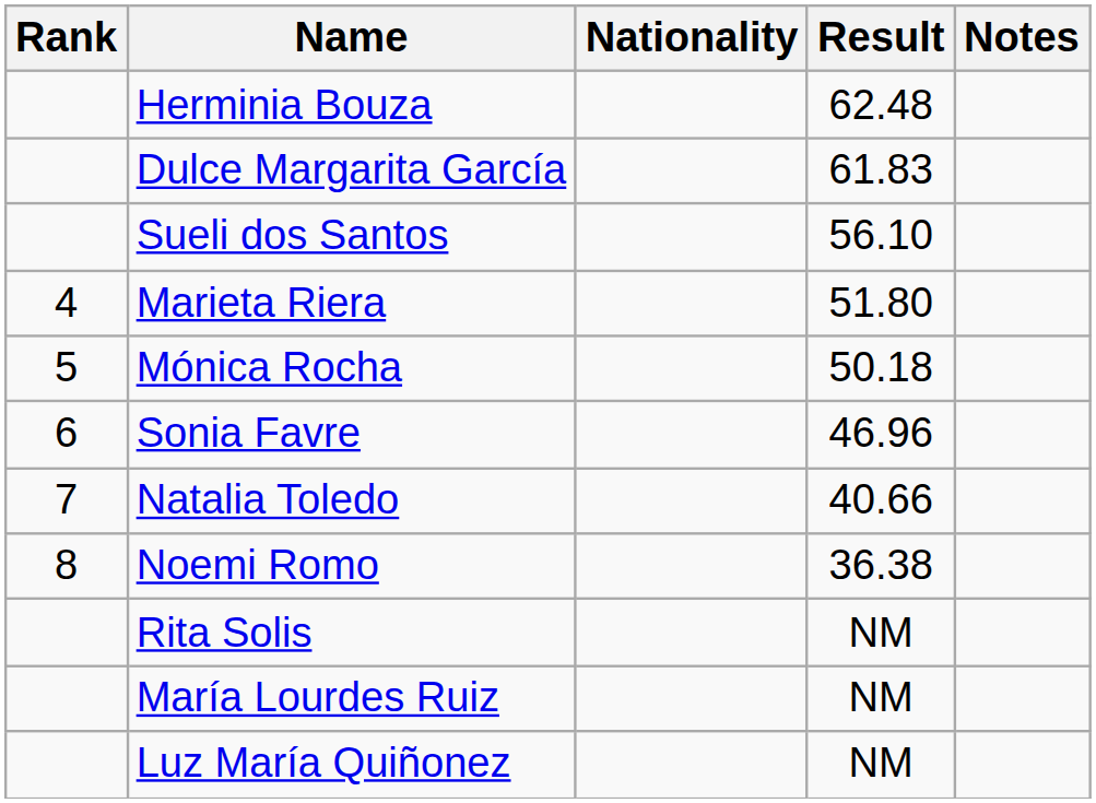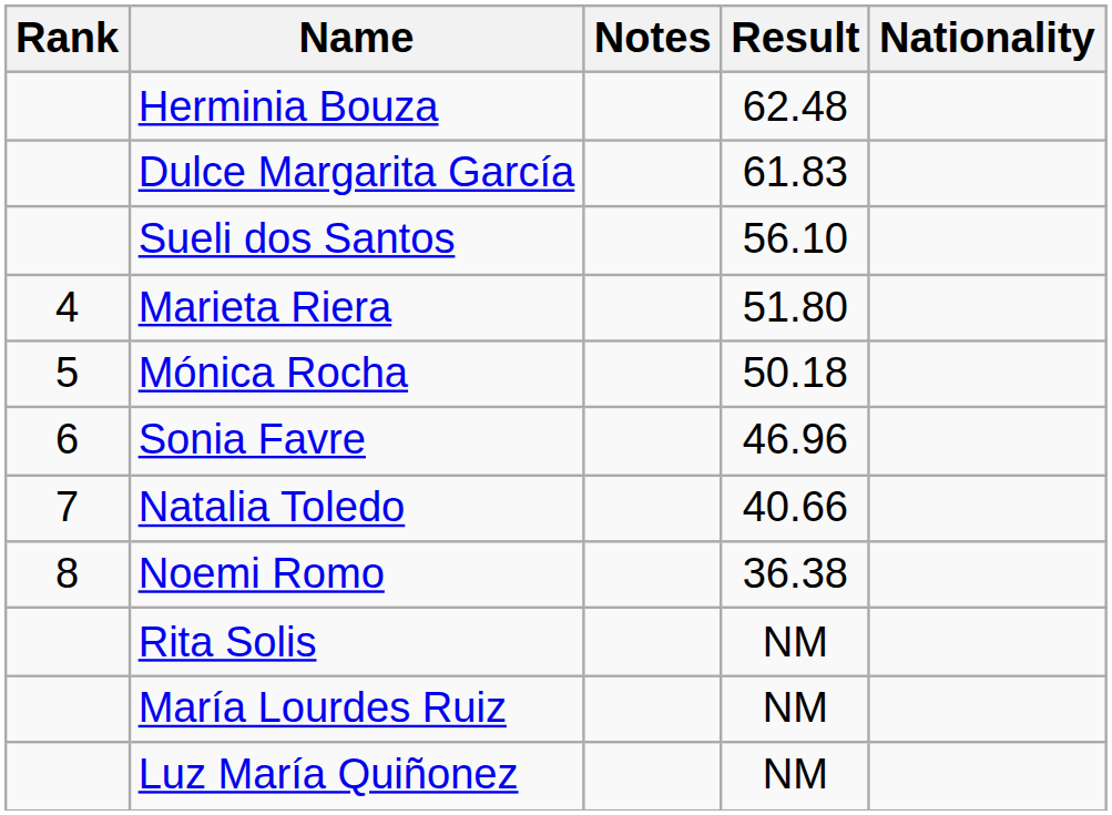columns swapped: Nationality <-> Notes
